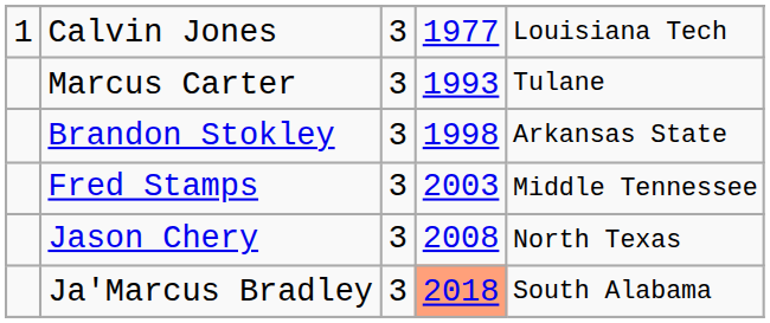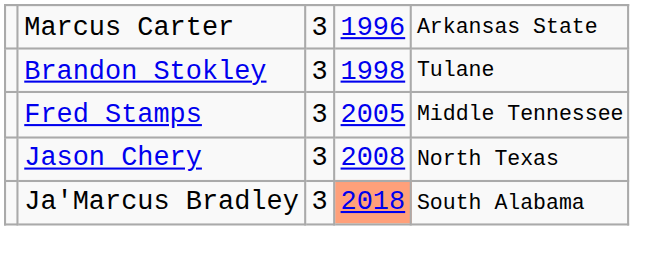- row: 1 | Calvin Jones | 3 | 1977 | Louisiana Tech
Marcus Carter | column 4: 1993 -> 1996
Marcus Carter | column 5: Tulane -> Arkansas State
Brandon Stokley | column 5: Arkansas State -> Tulane
Fred Stamps | column 4: 2003 -> 2005
